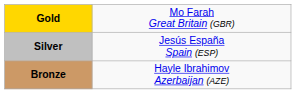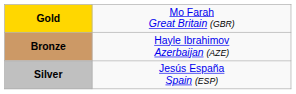rows swapped: Silver <-> Bronze
